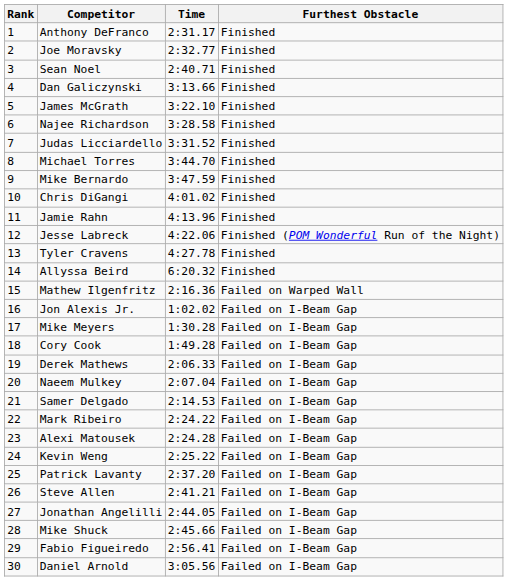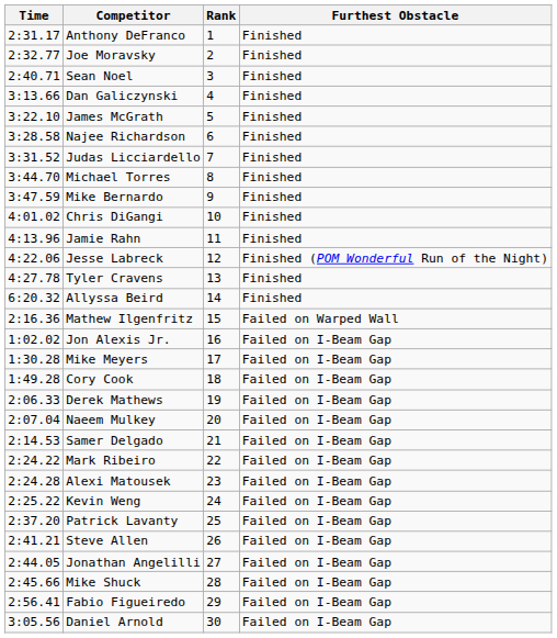columns swapped: Rank <-> Time
